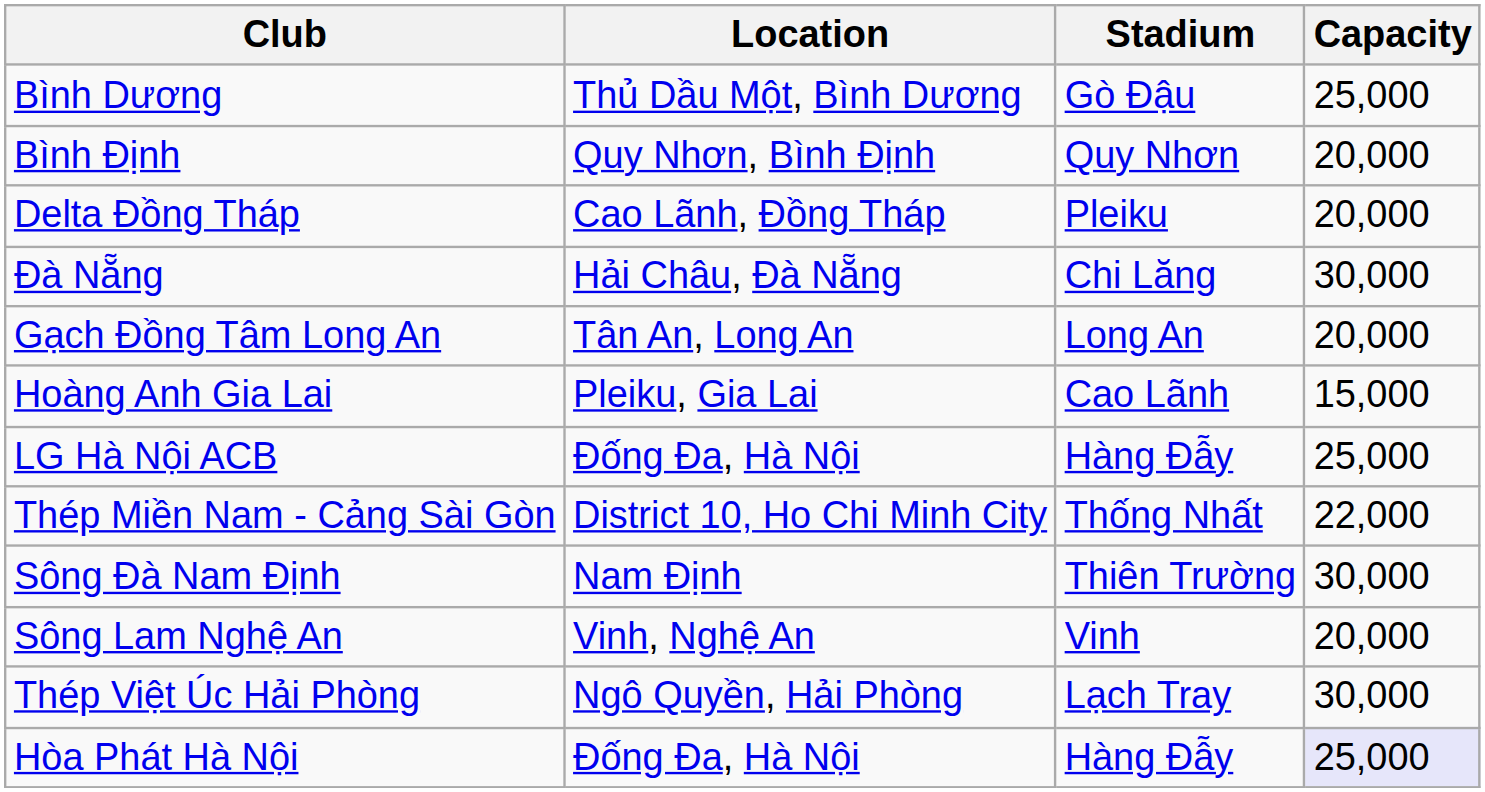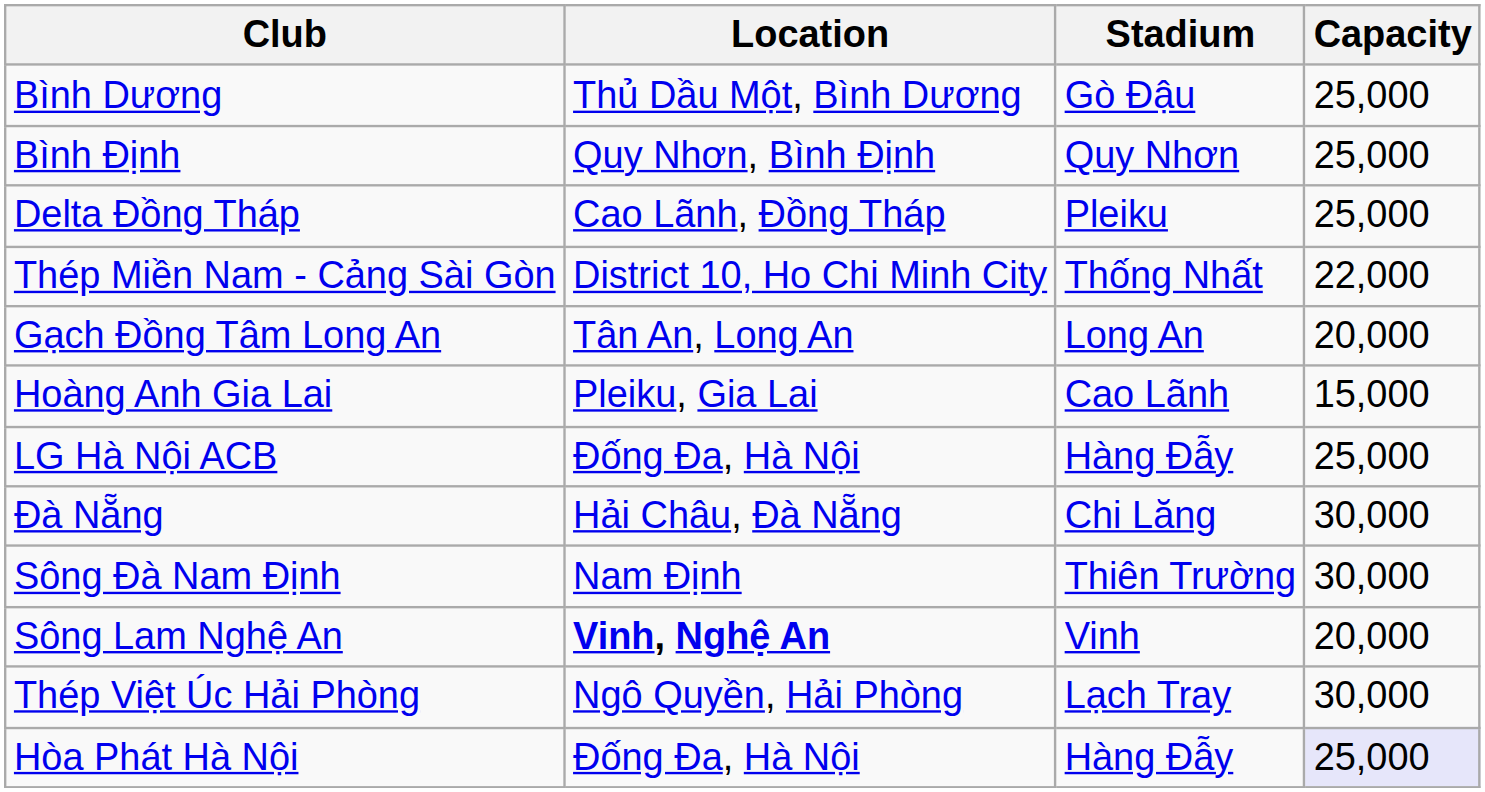Bình Định | Capacity: 20,000 -> 25,000
Delta Đồng Tháp | Capacity: 20,000 -> 25,000
rows swapped: Đà Nẵng <-> Thép Miền Nam - Cảng Sài Gòn
Sông Lam Nghệ An | Location: normal -> bold
